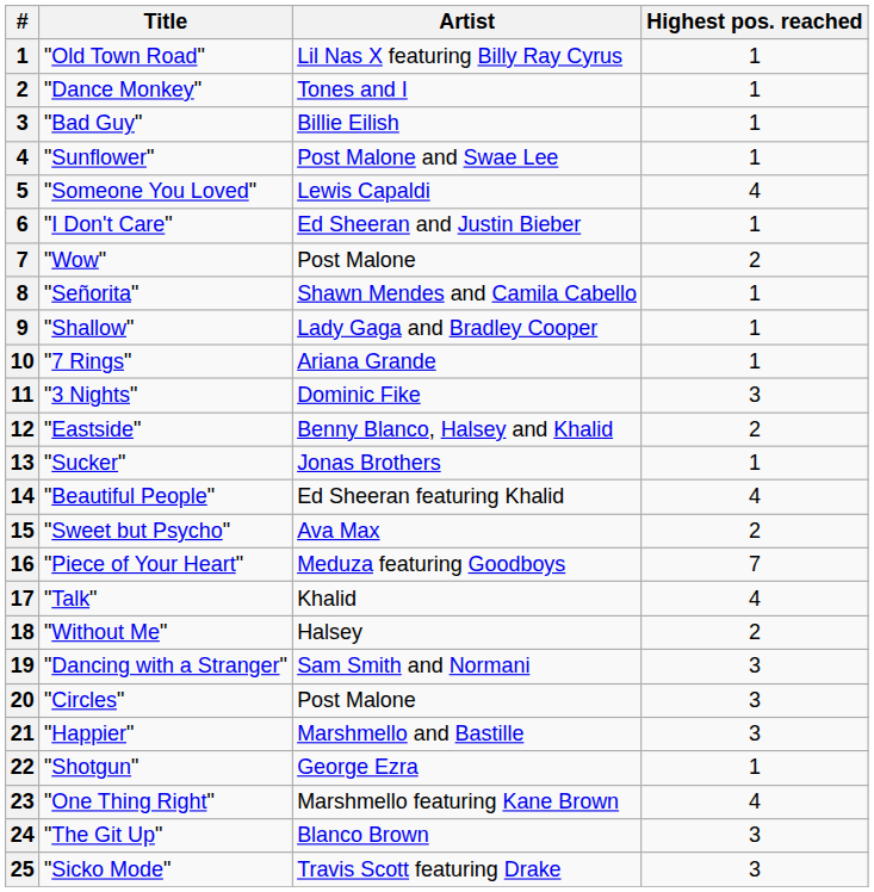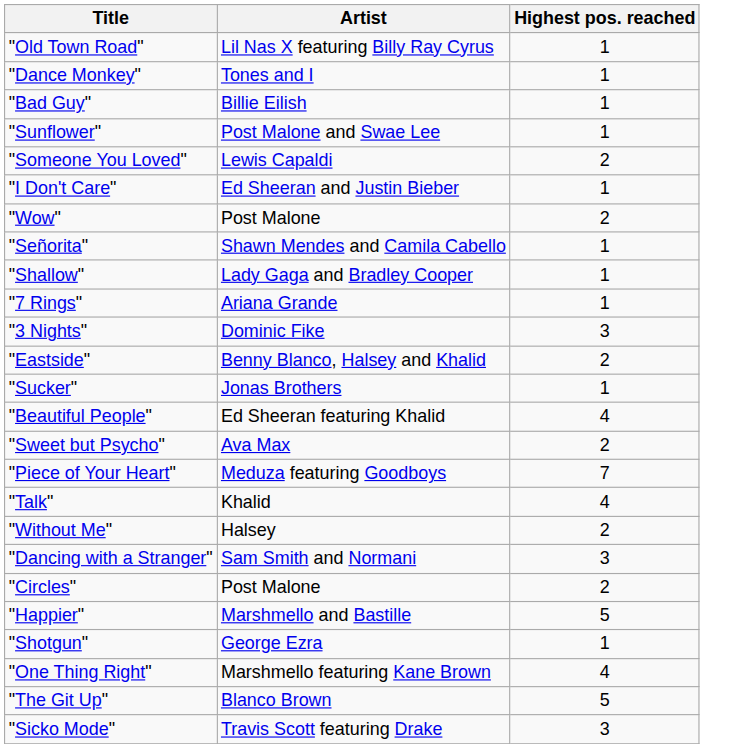- column: # | 1 | 2 | 3 | 4 | 5 | 6 | 7 | 8 | 9 | 10 | 11 | 12 | 13 | 14 | 15 | 16 | 17 | 18 | 19 | 20 | 21 | 22 | 23 | 24 | 25
"Someone You Loved" | Highest pos. reached: 4 -> 2
"Circles" | Highest pos. reached: 3 -> 2
"Happier" | Highest pos. reached: 3 -> 5
"The Git Up" | Highest pos. reached: 3 -> 5
